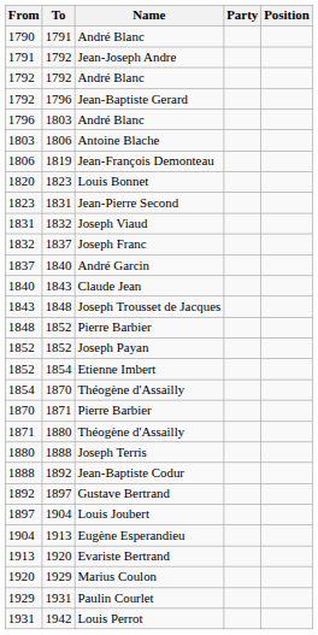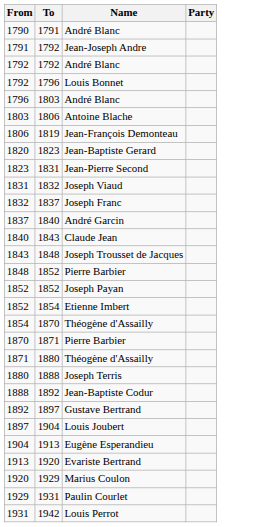- column: Position
1792 / 1796 | Name: Jean-Baptiste Gerard -> Louis Bonnet
1820 | Name: Louis Bonnet -> Jean-Baptiste Gerard
